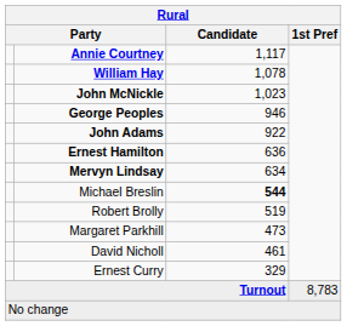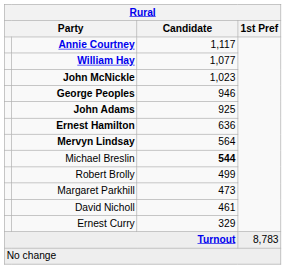William Hay | Candidate: 1,078 -> 1,077
John Adams | Candidate: 922 -> 925
Mervyn Lindsay | Candidate: 634 -> 564
Robert Brolly | Candidate: 519 -> 499
